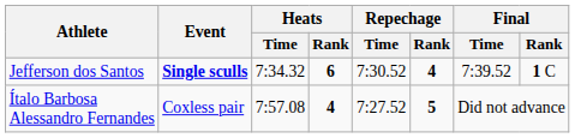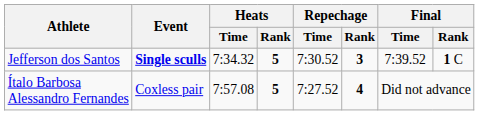Jefferson dos Santos | Heats / Rank: 6 -> 5
Jefferson dos Santos | Repechage / Rank: 4 -> 3
Ítalo Barbosa Alessandro Fernandes | Heats / Rank: 4 -> 5
Ítalo Barbosa Alessandro Fernandes | Repechage / Rank: 5 -> 4
